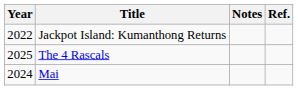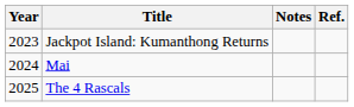Jackpot Island: Kumanthong Returns | Year: 2022 -> 2023
rows swapped: Mai <-> The 4 Rascals
